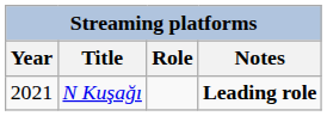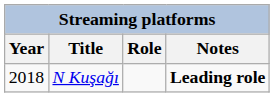N Kuşağı | Year: 2021 -> 2018
